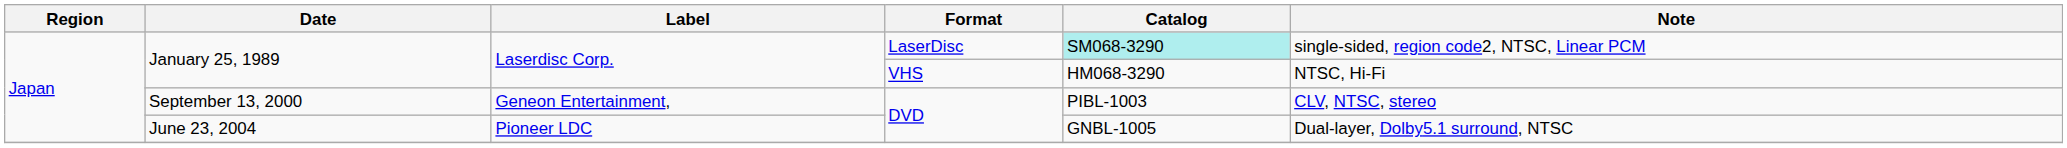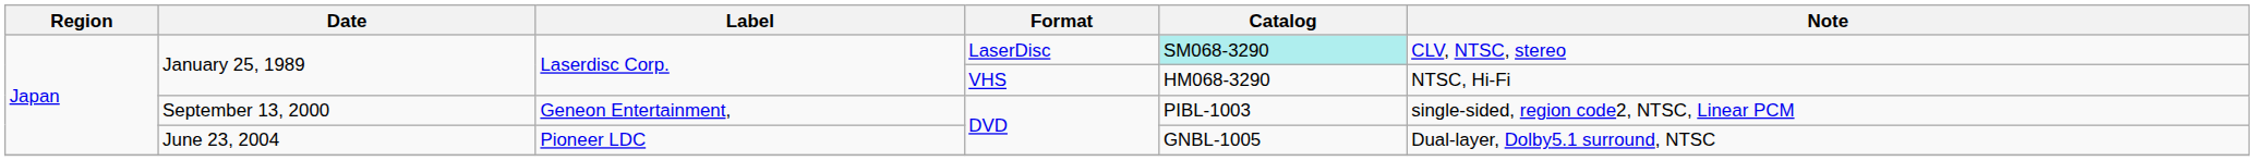January 25, 1989 / LaserDisc | Note: single-sided, region code2, NTSC, Linear PCM -> CLV, NTSC, stereo
September 13, 2000 | Note: CLV, NTSC, stereo -> single-sided, region code2, NTSC, Linear PCM
